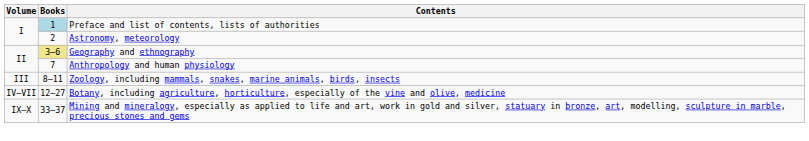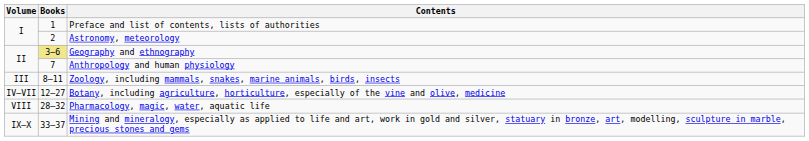Preface and list of contents, lists of authorities | Books: lightblue background -> no background
+ row: VIII | 28–32 | Pharmacology, magic, water, aquatic life
